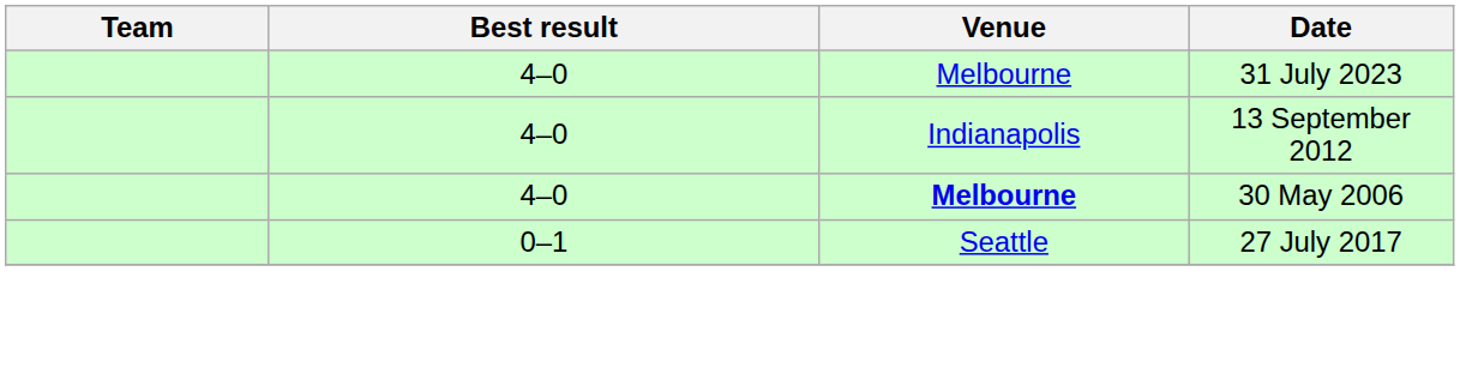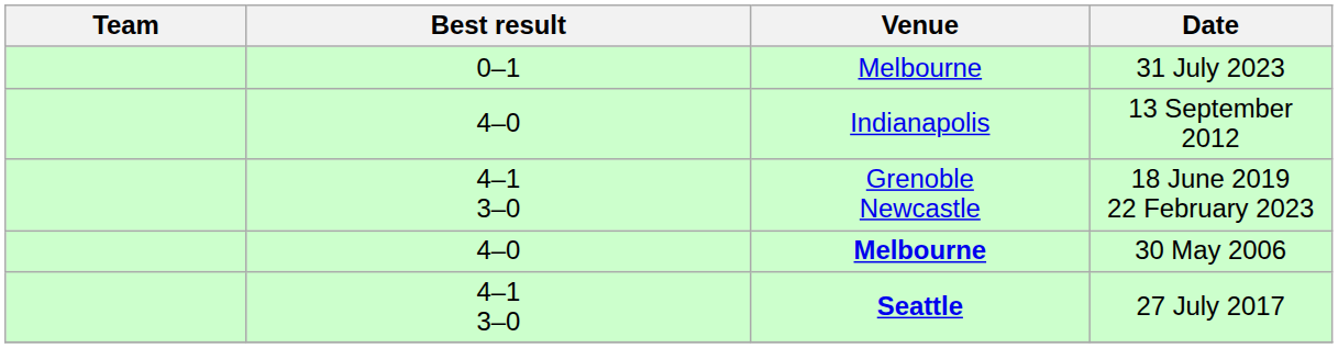31 July 2023 | Best result: 4–0 -> 0–1
+ row: 4–1 3–0 | Grenoble Newcastle | 18 June 2019 22 February 2023
27 July 2017 | Best result: 0–1 -> 4–1 3–0
27 July 2017 | Venue: normal -> bold
